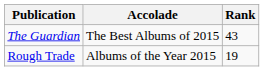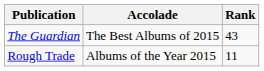Rough Trade | Rank: 19 -> 11
